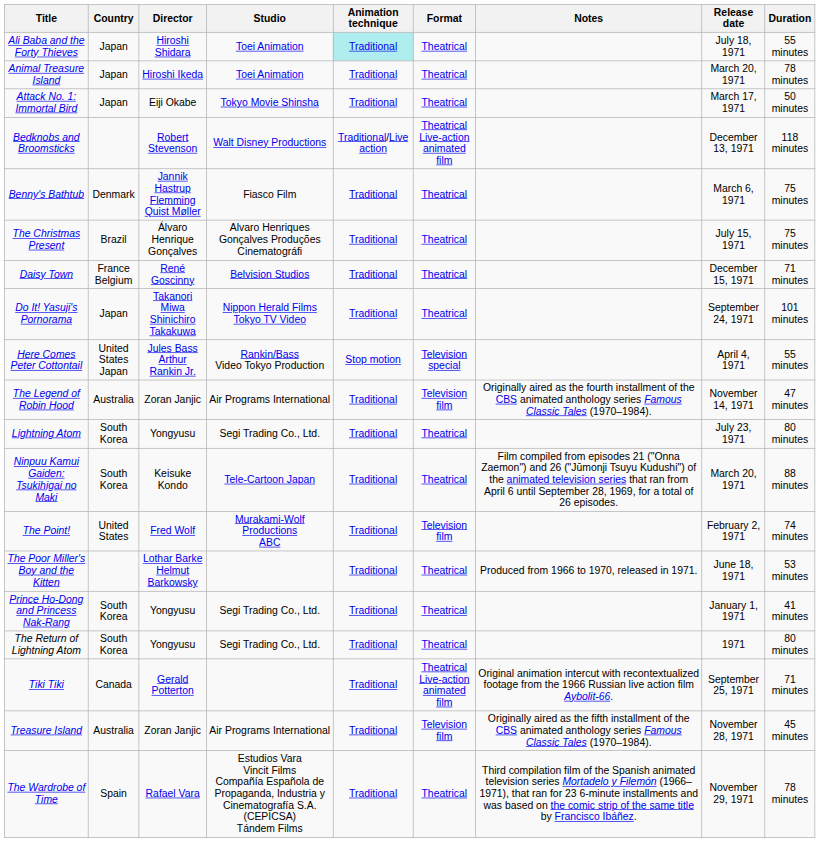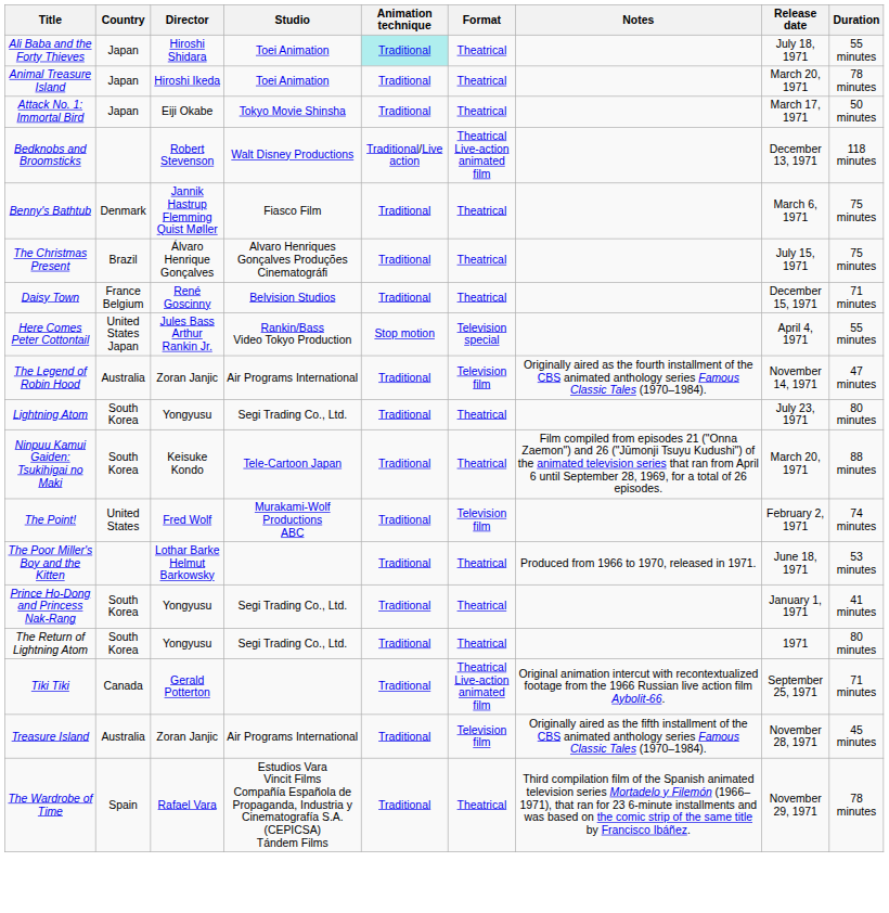- row: Do It! Yasuji's Pornorama | Japan | Takanori Miwa Shinichiro Takakuwa | Nippon Herald Films Tokyo TV Video | Traditional | Theatrical | September 24, 1971 | 101 minutes
